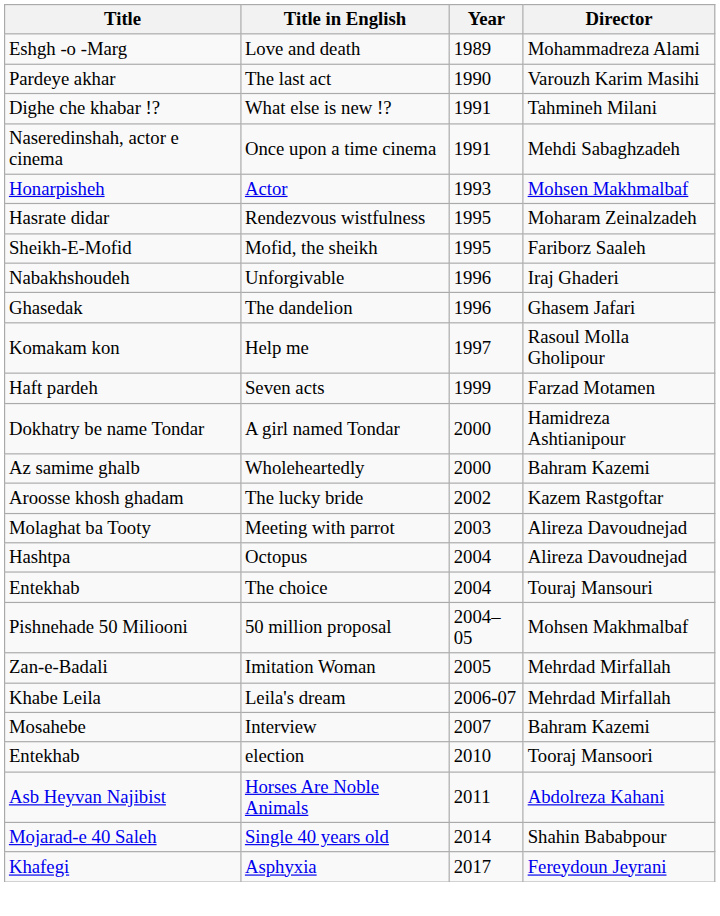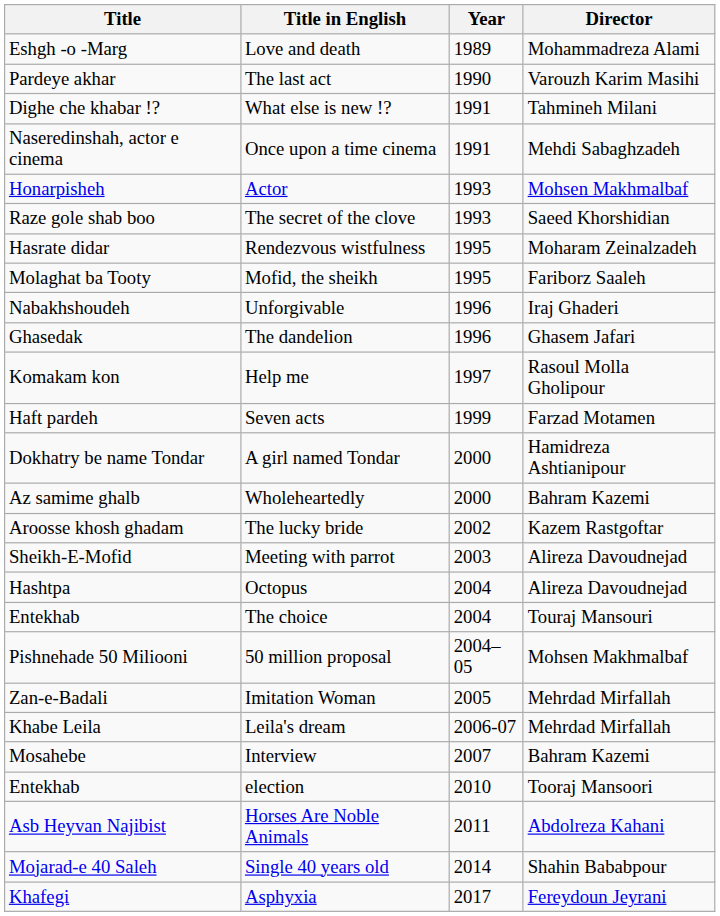+ row: Raze gole shab boo | The secret of the clove | 1993 | Saeed Khorshidian
Mofid, the sheikh | Title: Sheikh-E-Mofid -> Molaghat ba Tooty
Meeting with parrot | Title: Molaghat ba Tooty -> Sheikh-E-Mofid
